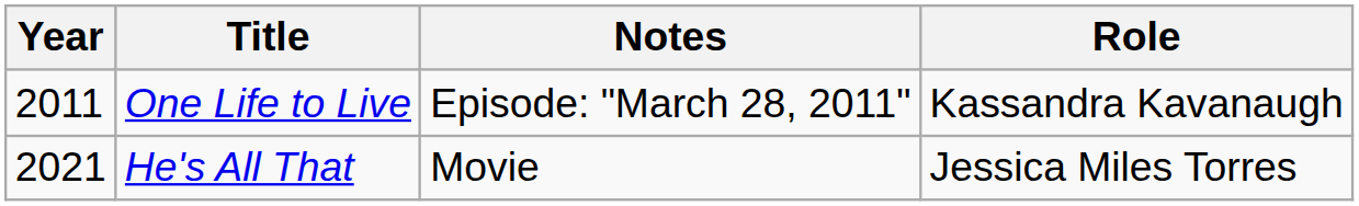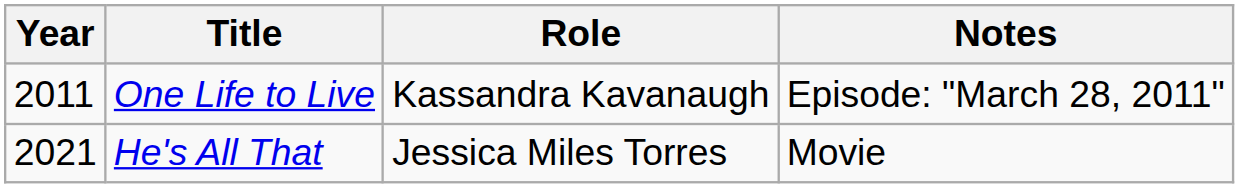columns swapped: Role <-> Notes
